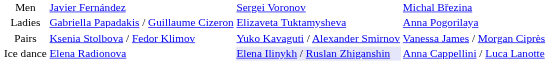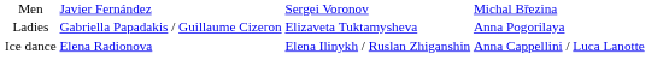- row: Pairs | Ksenia Stolbova / Fedor Klimov | Yuko Kavaguti / Alexander Smirnov | Vanessa James / Morgan Ciprès
Ice dance | column 3: lavender background -> no background
